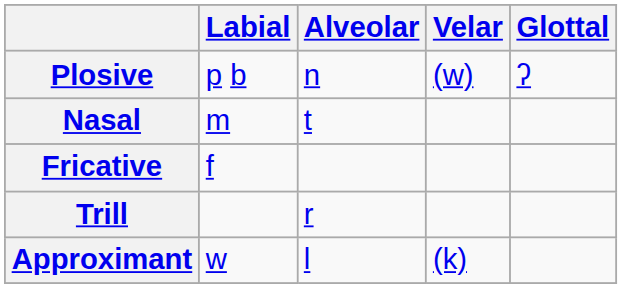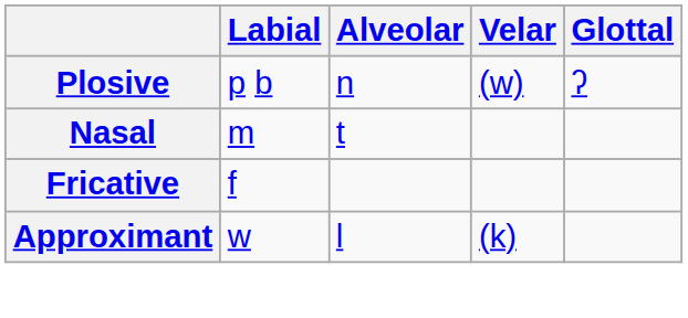- row: Trill | r
